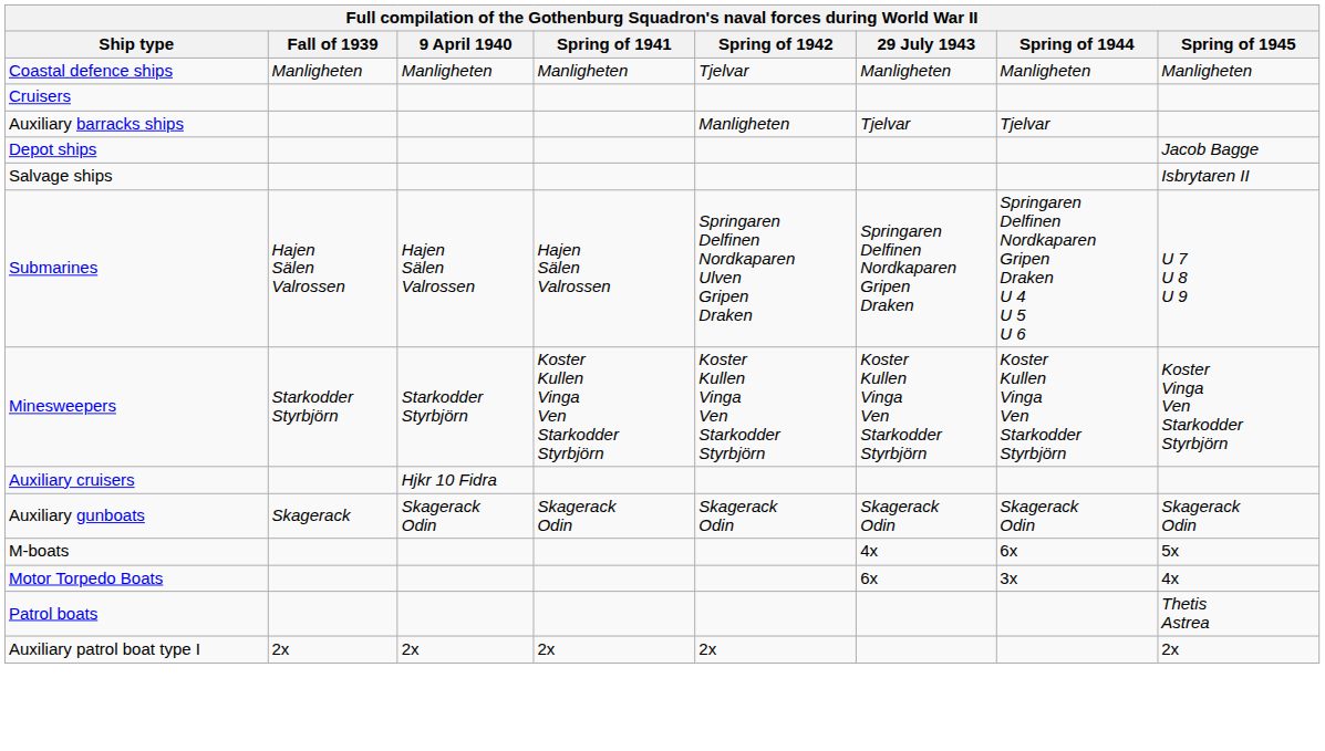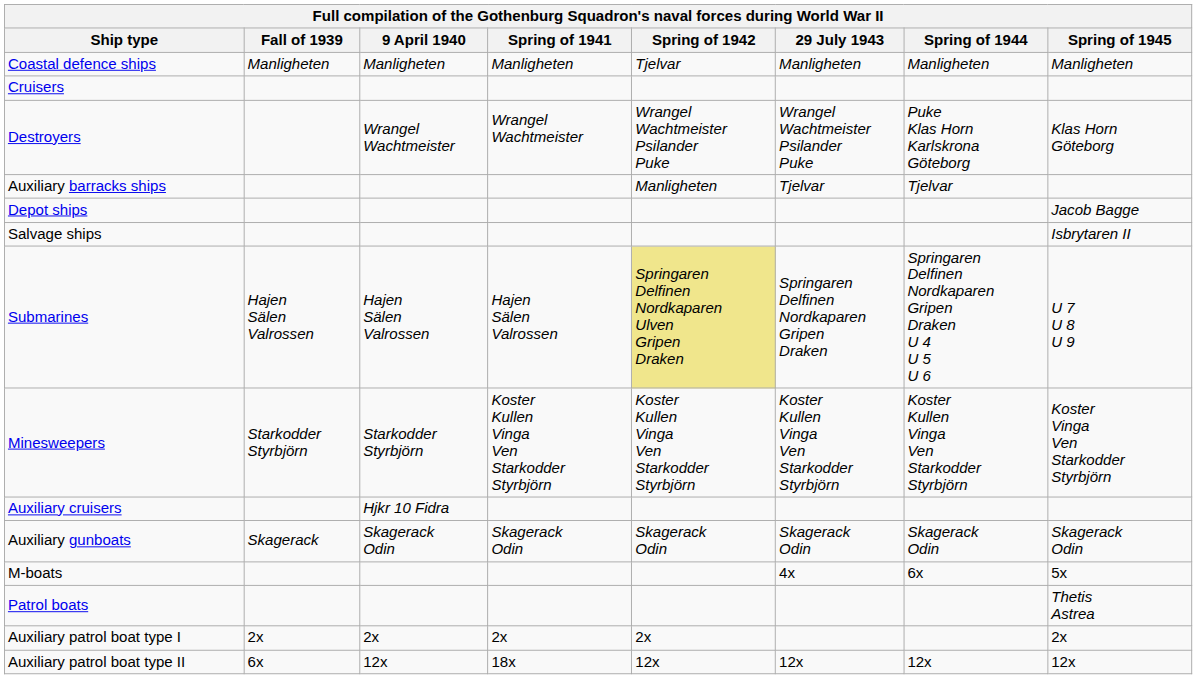+ row: Destroyers | Wrangel Wachtmeister | Wrangel Wachtmeister | Wrangel Wachtmeister Psilander Puke | Wrangel Wachtmeister Psilander Puke | Puke Klas Horn Karlskrona Göteborg | Klas Horn Göteborg
Submarines | Spring of 1942: no background -> khaki background
- row: Motor Torpedo Boats | 6x | 3x | 4x
+ row: Auxiliary patrol boat type II | 6x | 12x | 18x | 12x | 12x | 12x | 12x
